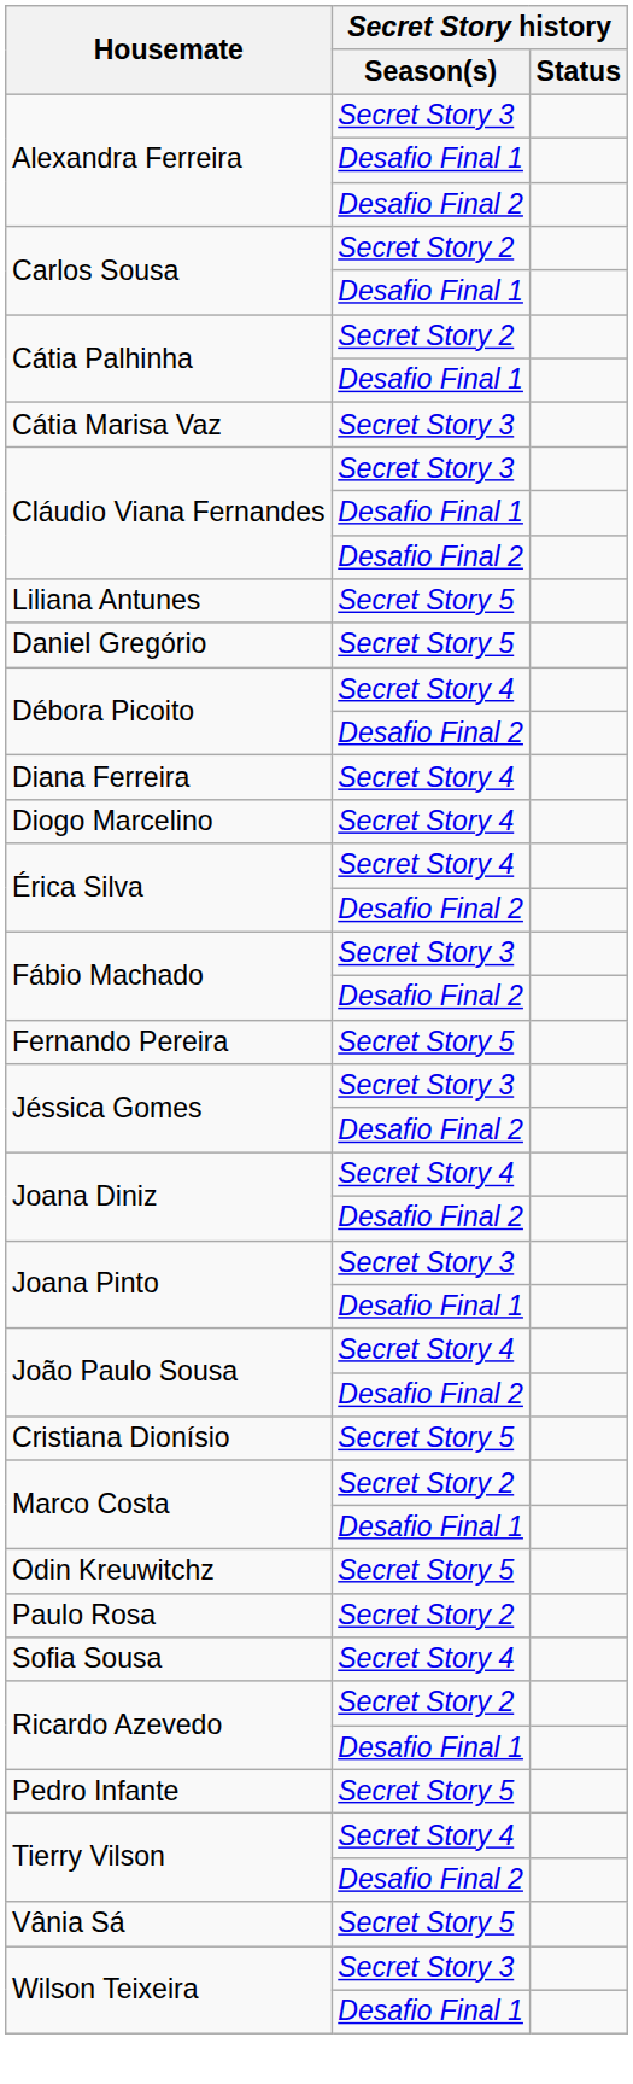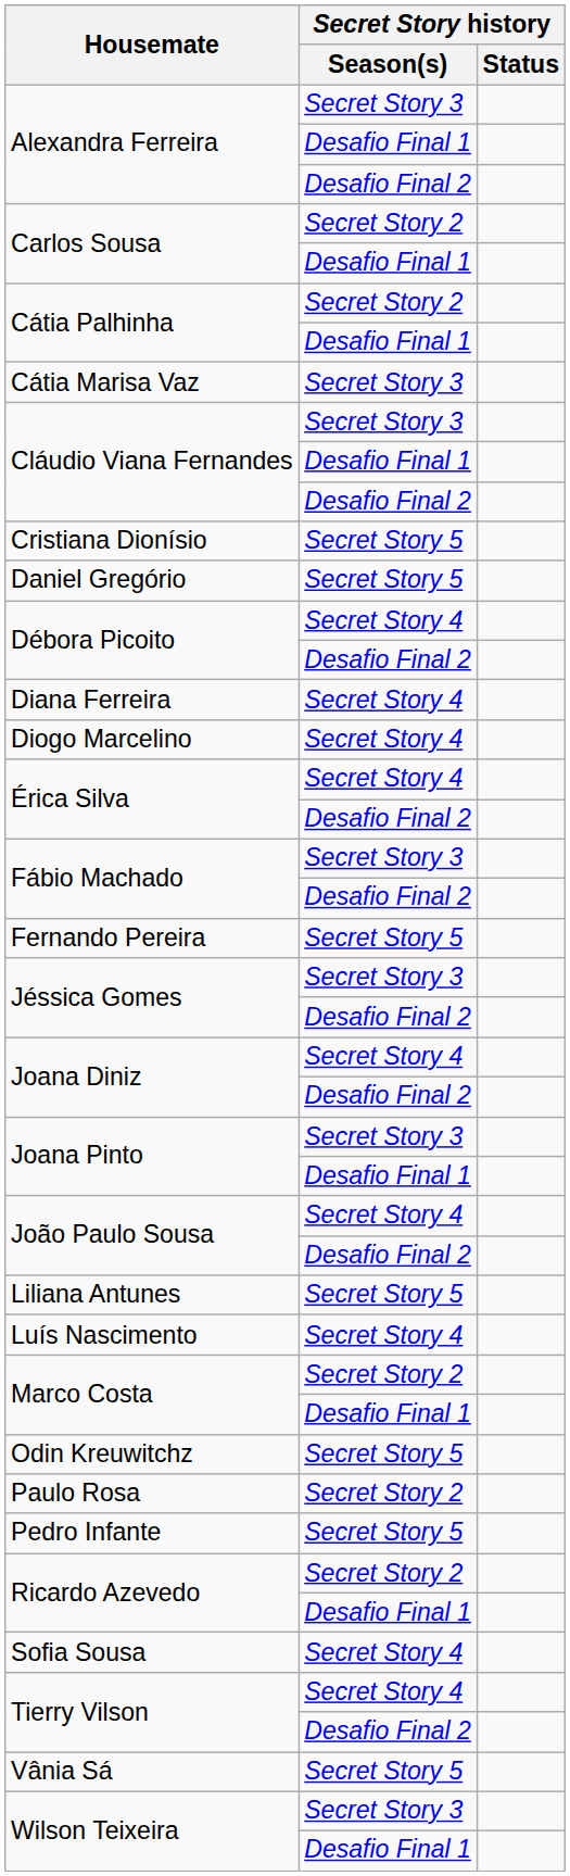rows swapped: Cristiana Dionísio <-> Liliana Antunes
+ row: Luís Nascimento | Secret Story 4
rows swapped: Pedro Infante <-> Sofia Sousa
